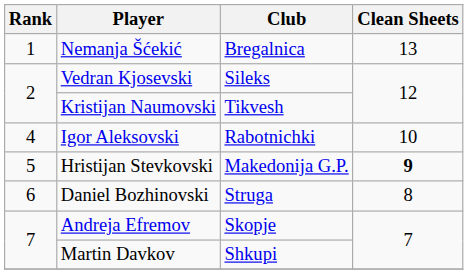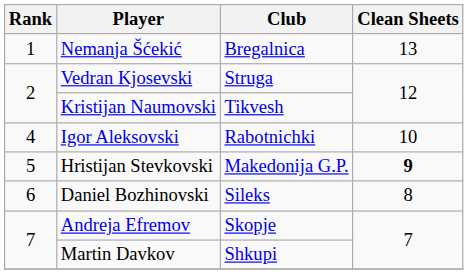Vedran Kjosevski | Club: Sileks -> Struga
Daniel Bozhinovski | Club: Struga -> Sileks
